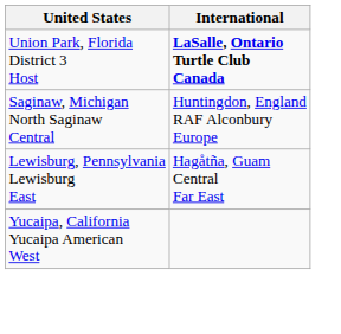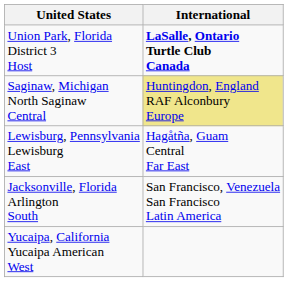Saginaw, Michigan North Saginaw Central | International: no background -> khaki background
+ row: Jacksonville, Florida Arlington South | San Francisco, Venezuela San Francisco Latin America
